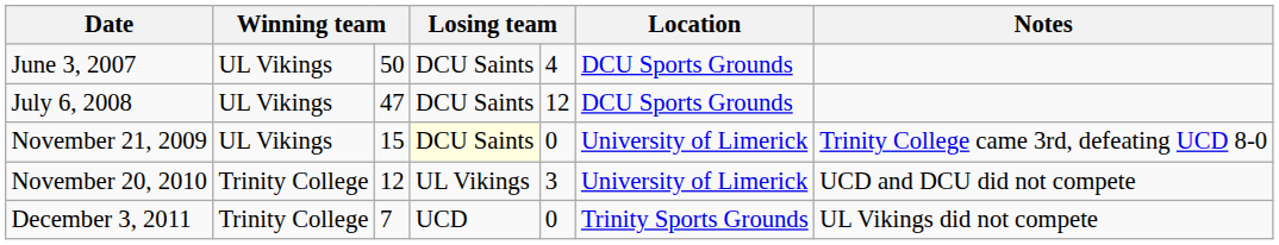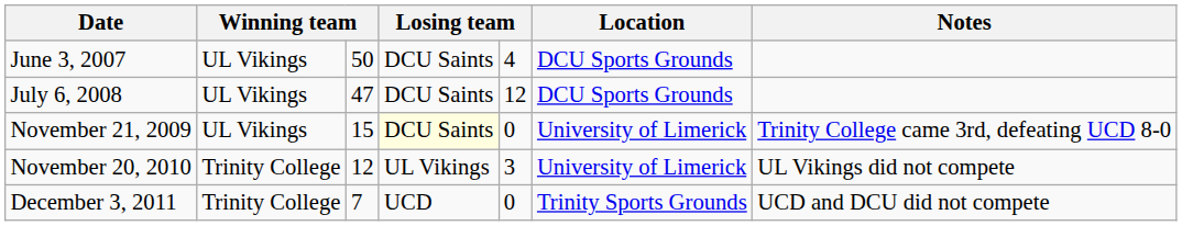November 20, 2010 | Notes: UCD and DCU did not compete -> UL Vikings did not compete
December 3, 2011 | Notes: UL Vikings did not compete -> UCD and DCU did not compete
